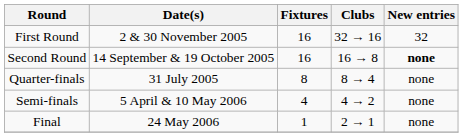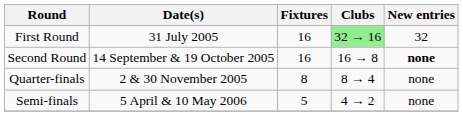First Round | Date(s): 2 & 30 November 2005 -> 31 July 2005
First Round | Clubs: no background -> lightgreen background
Quarter-finals | Date(s): 31 July 2005 -> 2 & 30 November 2005
Semi-finals | Fixtures: 4 -> 5
- row: Final | 24 May 2006 | 1 | 2 → 1 | none
